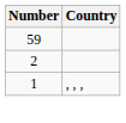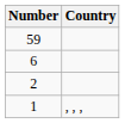+ row: 6
